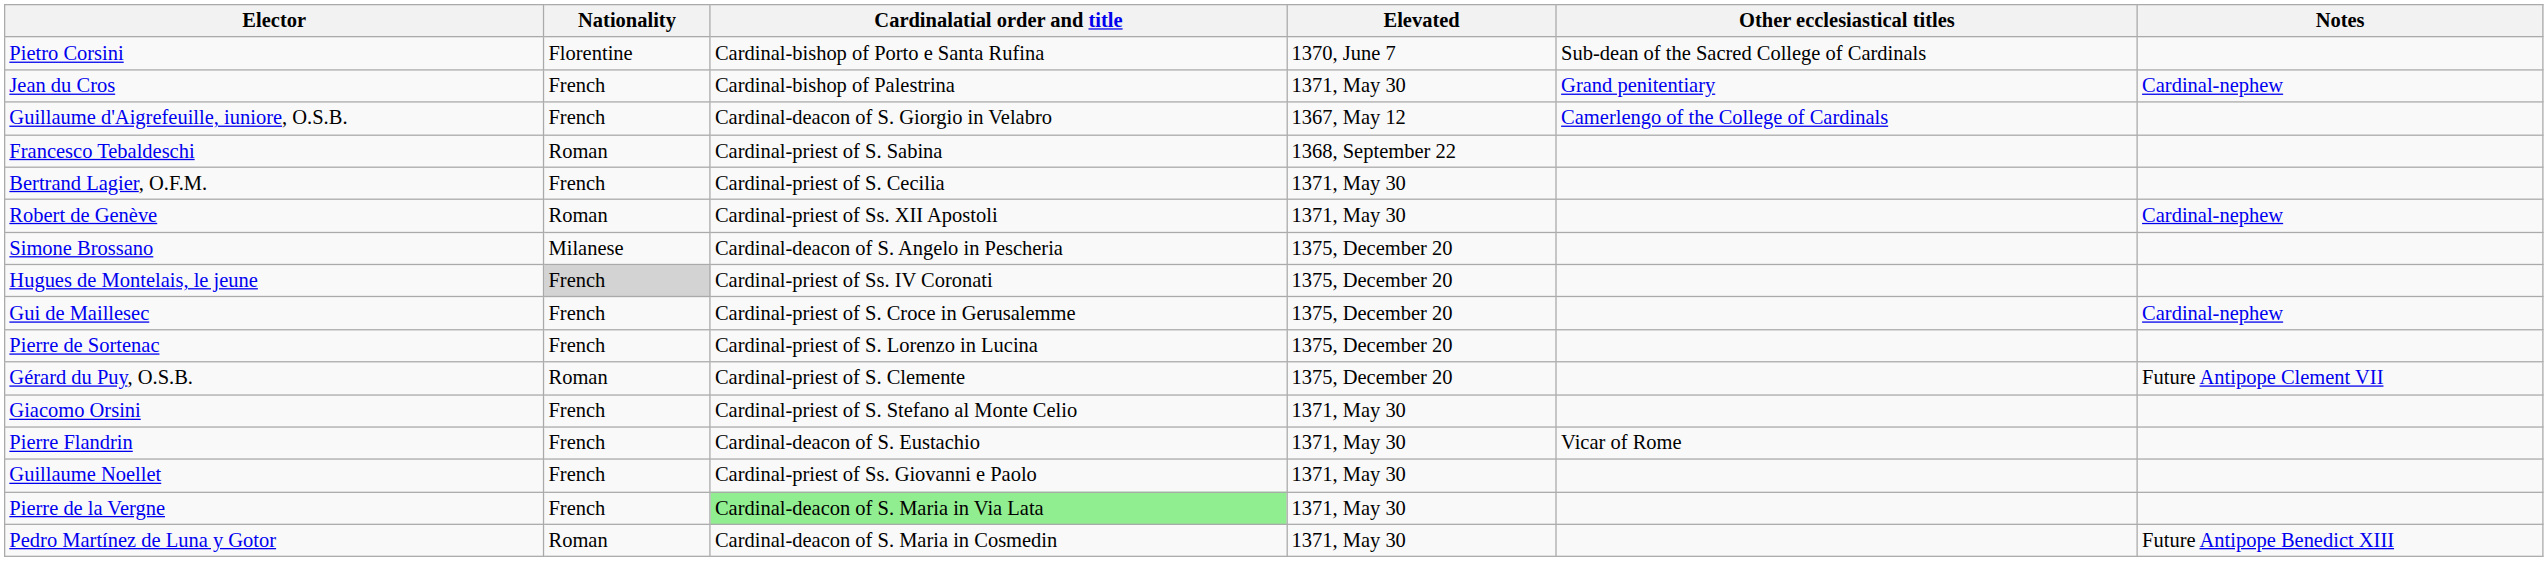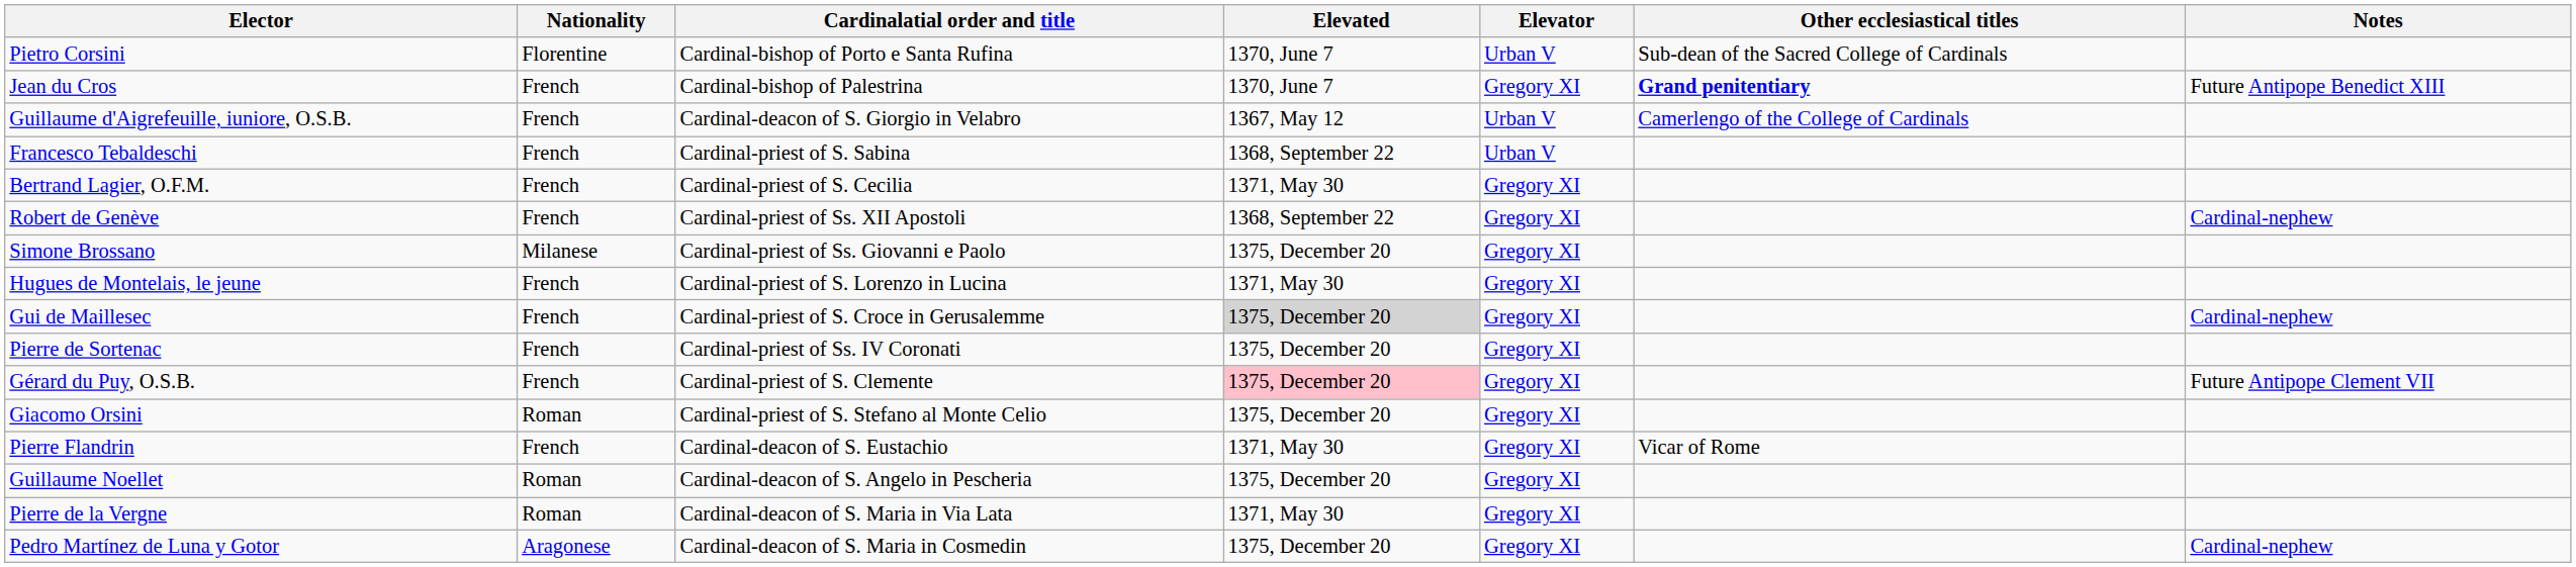+ column: Elevator | Urban V | Gregory XI | Urban V | Urban V | Gregory XI | Gregory XI | Gregory XI | Gregory XI | Gregory XI | Gregory XI | Gregory XI | Gregory XI | Gregory XI | Gregory XI | Gregory XI | Gregory XI
Jean du Cros | Elevated: 1371, May 30 -> 1370, June 7
Jean du Cros | Other ecclesiastical titles: normal -> bold
Jean du Cros | Notes: Cardinal-nephew -> Future Antipope Benedict XIII
Francesco Tebaldeschi | Nationality: Roman -> French
Robert de Genève | Nationality: Roman -> French
Robert de Genève | Elevated: 1371, May 30 -> 1368, September 22
Simone Brossano | Cardinalatial order and title: Cardinal-deacon of S. Angelo in Pescheria -> Cardinal-priest of Ss. Giovanni e Paolo
Hugues de Montelais, le jeune | Nationality: lightgrey background -> no background
Hugues de Montelais, le jeune | Cardinalatial order and title: Cardinal-priest of Ss. IV Coronati -> Cardinal-priest of S. Lorenzo in Lucina
Hugues de Montelais, le jeune | Elevated: 1375, December 20 -> 1371, May 30
Gui de Maillesec | Elevated: no background -> lightgrey background
Pierre de Sortenac | Cardinalatial order and title: Cardinal-priest of S. Lorenzo in Lucina -> Cardinal-priest of Ss. IV Coronati
Gérard du Puy, O.S.B. | Nationality: Roman -> French
Gérard du Puy, O.S.B. | Elevated: no background -> pink background
Giacomo Orsini | Nationality: French -> Roman
Giacomo Orsini | Elevated: 1371, May 30 -> 1375, December 20
Guillaume Noellet | Nationality: French -> Roman
Guillaume Noellet | Cardinalatial order and title: Cardinal-priest of Ss. Giovanni e Paolo -> Cardinal-deacon of S. Angelo in Pescheria
Guillaume Noellet | Elevated: 1371, May 30 -> 1375, December 20
Pierre de la Vergne | Nationality: French -> Roman
Pierre de la Vergne | Cardinalatial order and title: lightgreen background -> no background
Pedro Martínez de Luna y Gotor | Nationality: Roman -> Aragonese
Pedro Martínez de Luna y Gotor | Elevated: 1371, May 30 -> 1375, December 20
Pedro Martínez de Luna y Gotor | Notes: Future Antipope Benedict XIII -> Cardinal-nephew
